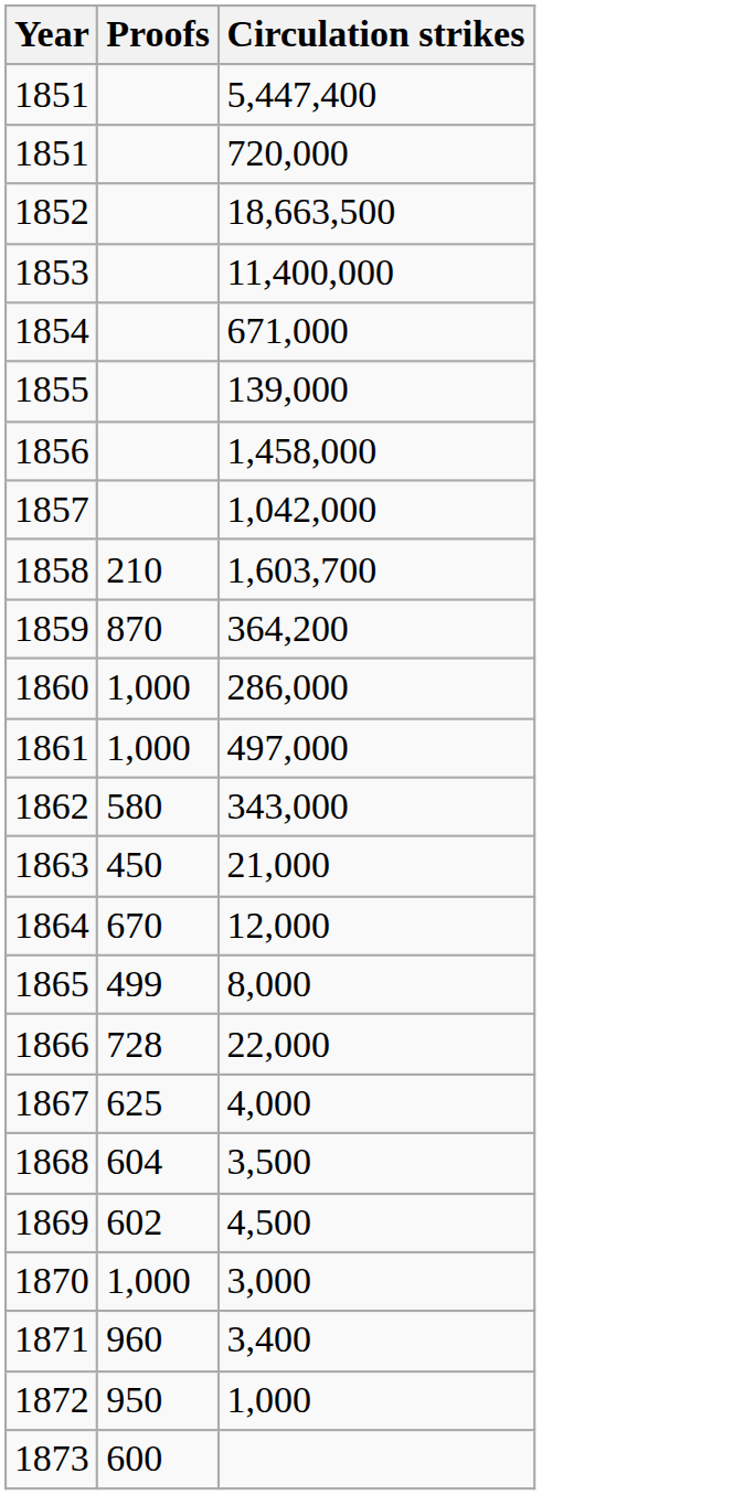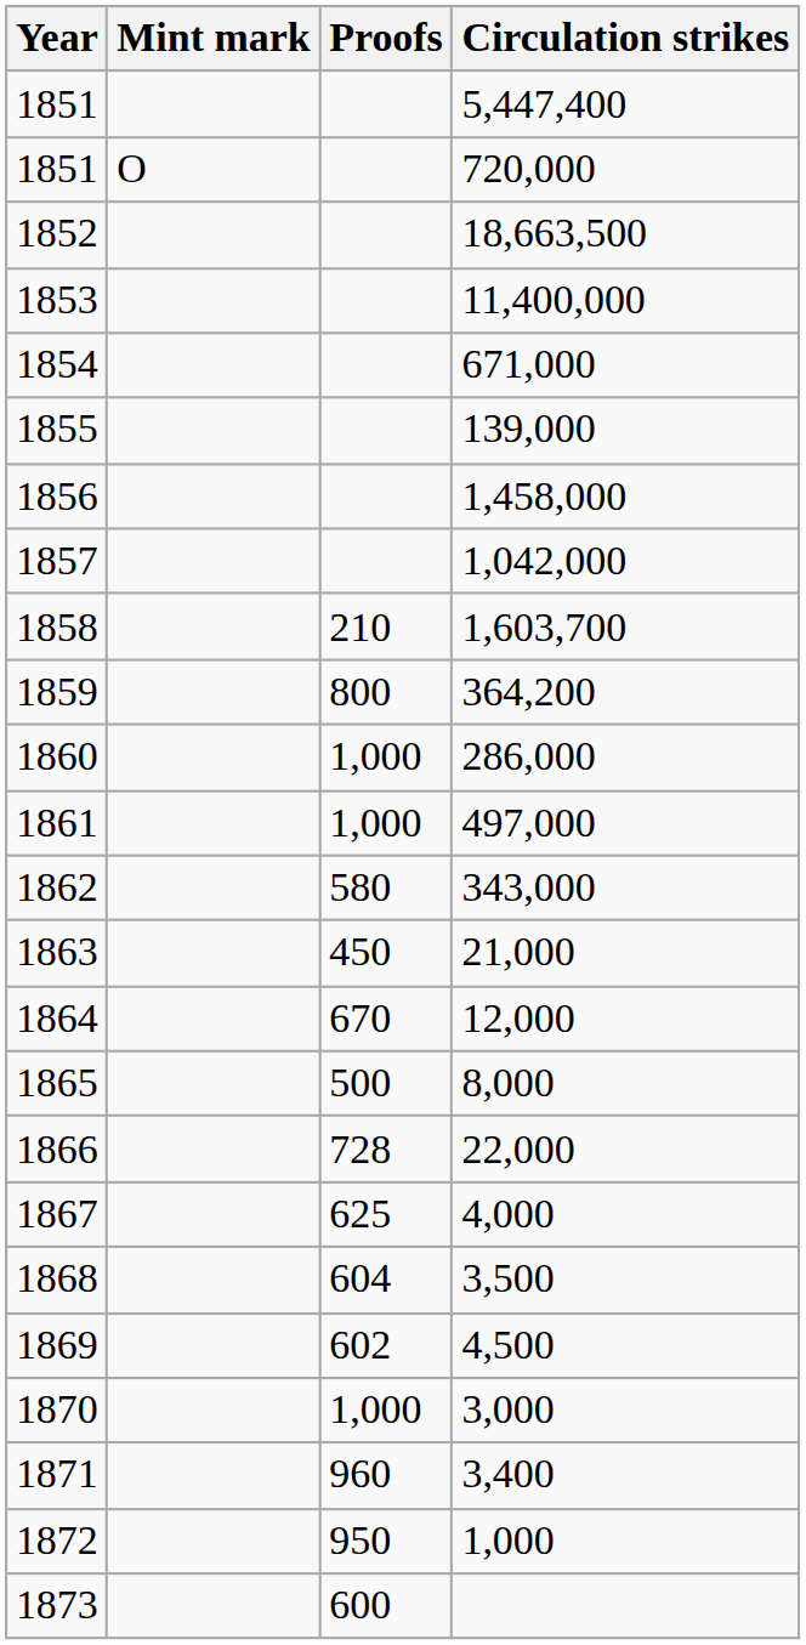+ column: Mint mark | O
364,200 | Proofs: 870 -> 800
8,000 | Proofs: 499 -> 500
